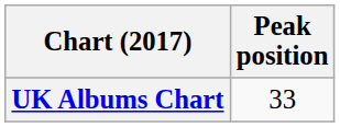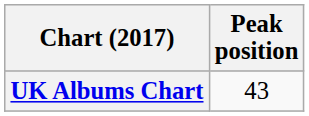UK Albums Chart | Peak position: 33 -> 43
